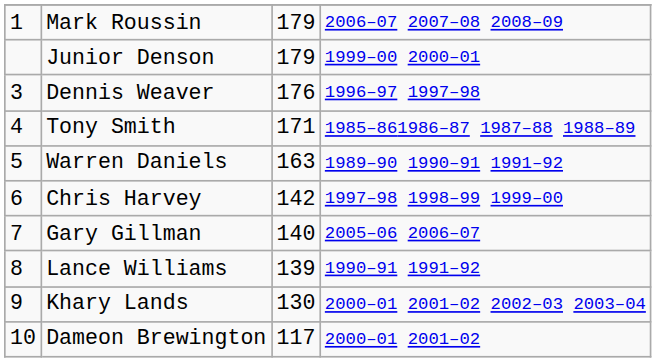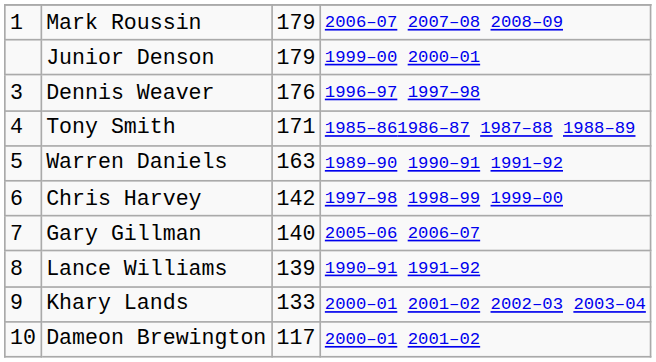Khary Lands | column 3: 130 -> 133
